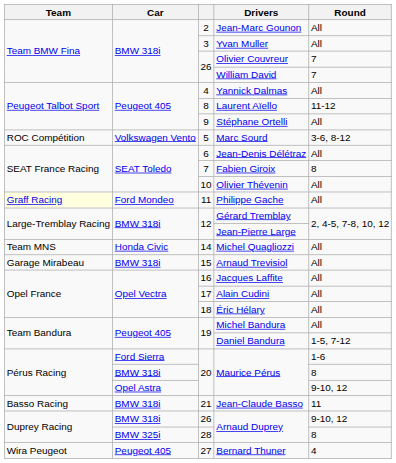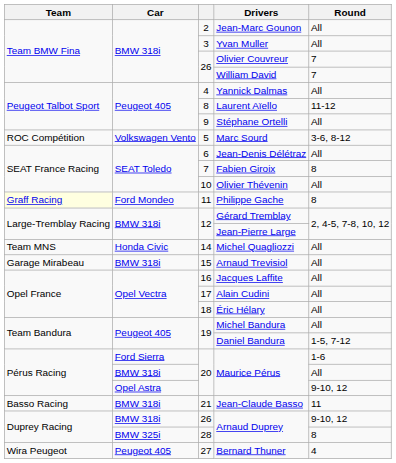Philippe Gache | Round: All -> 8
BMW 318i / Maurice Pérus | Round: 8 -> All
